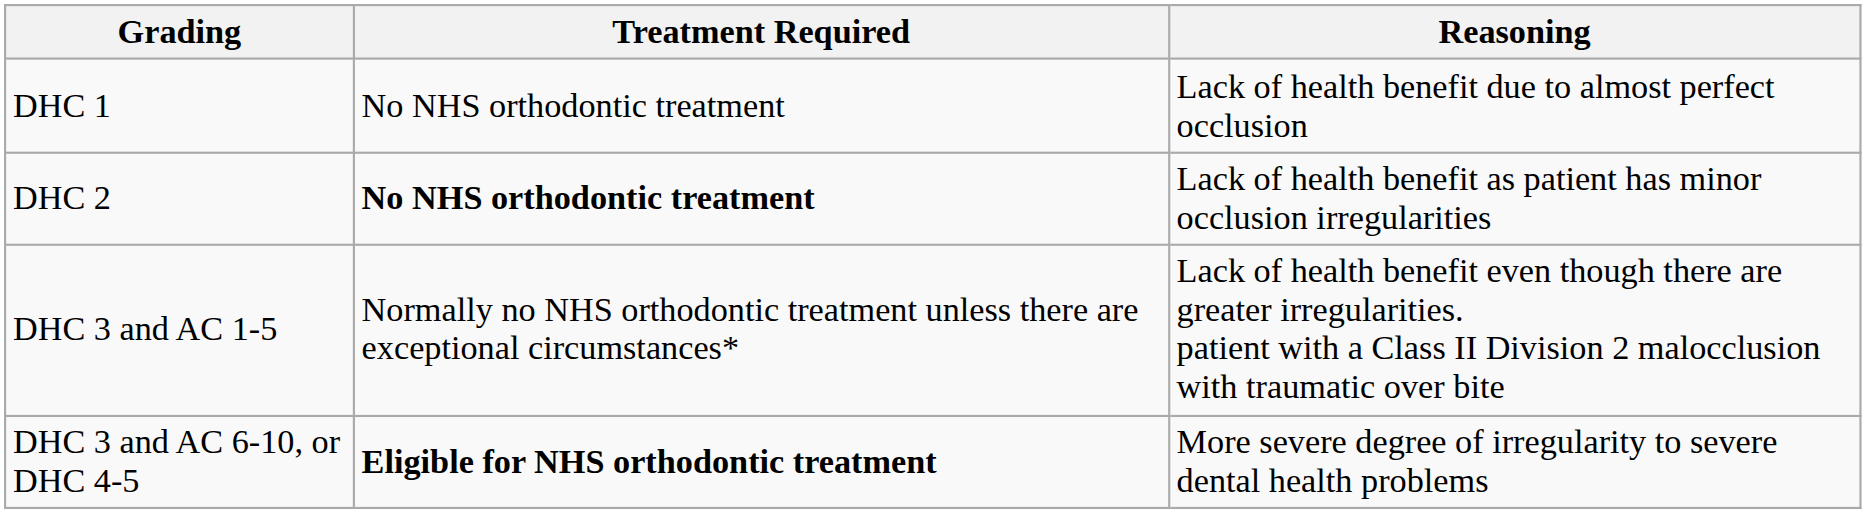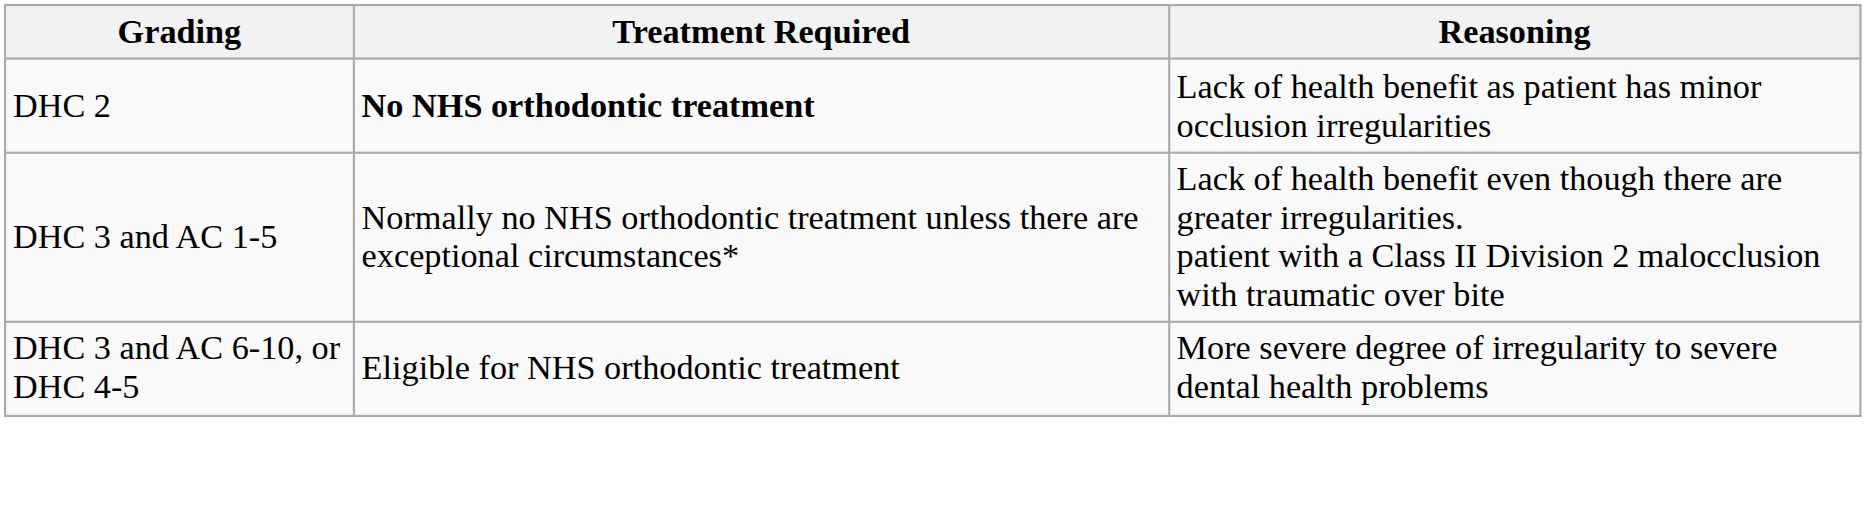- row: DHC 1 | No NHS orthodontic treatment | Lack of health benefit due to almost perfect occlusion
DHC 3 and AC 6-10, or DHC 4-5 | Treatment Required: bold -> normal
